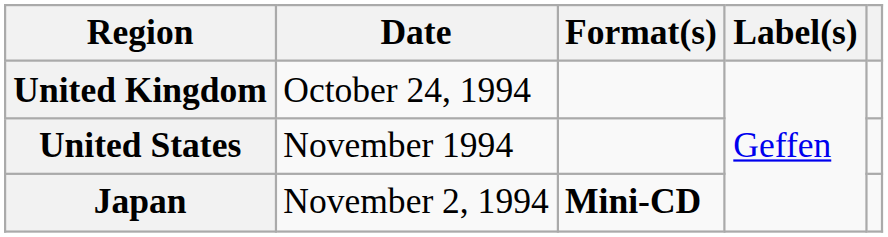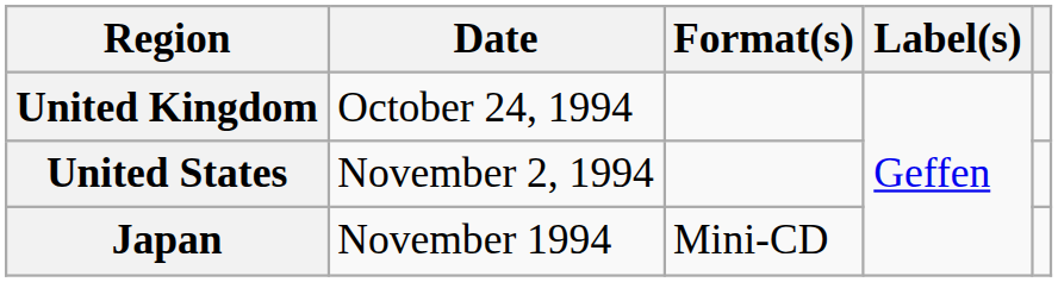United States | Date: November 1994 -> November 2, 1994
Japan | Date: November 2, 1994 -> November 1994
Japan | Format(s): bold -> normal
